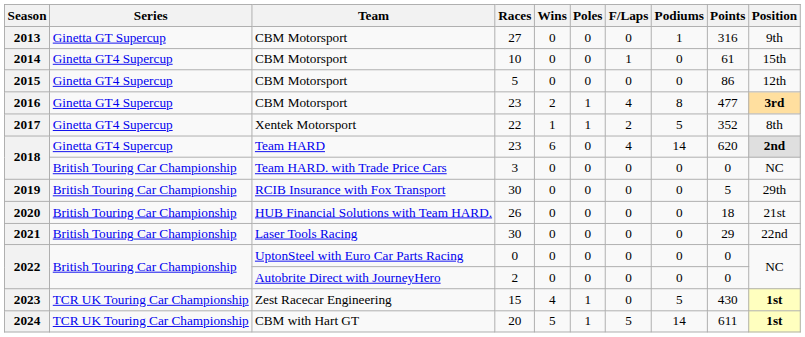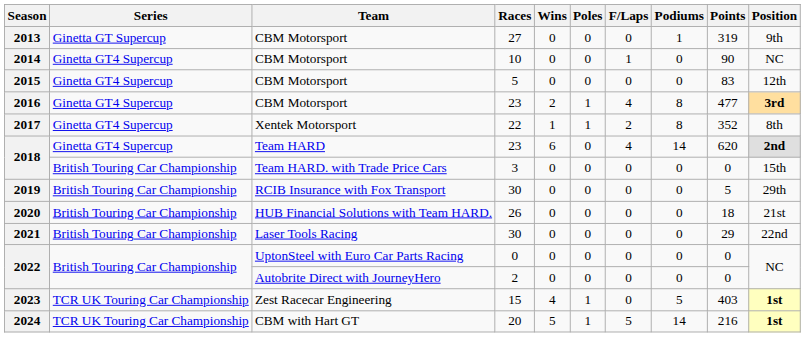2013 | Points: 316 -> 319
2014 | Points: 61 -> 90
2014 | Position: 15th -> NC
2015 | Points: 86 -> 83
2017 | Podiums: 5 -> 8
2018 / 3 | Position: NC -> 15th
2023 | Points: 430 -> 403
2024 | Points: 611 -> 216
